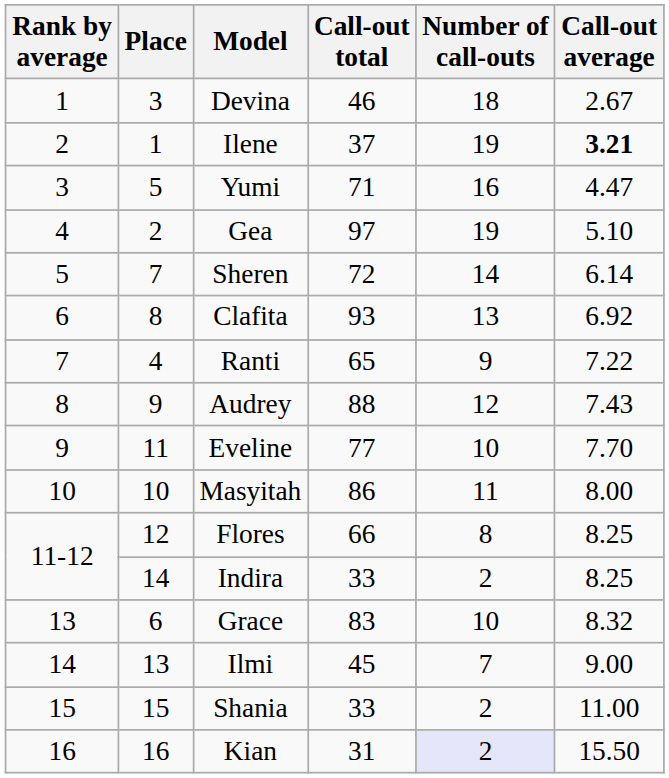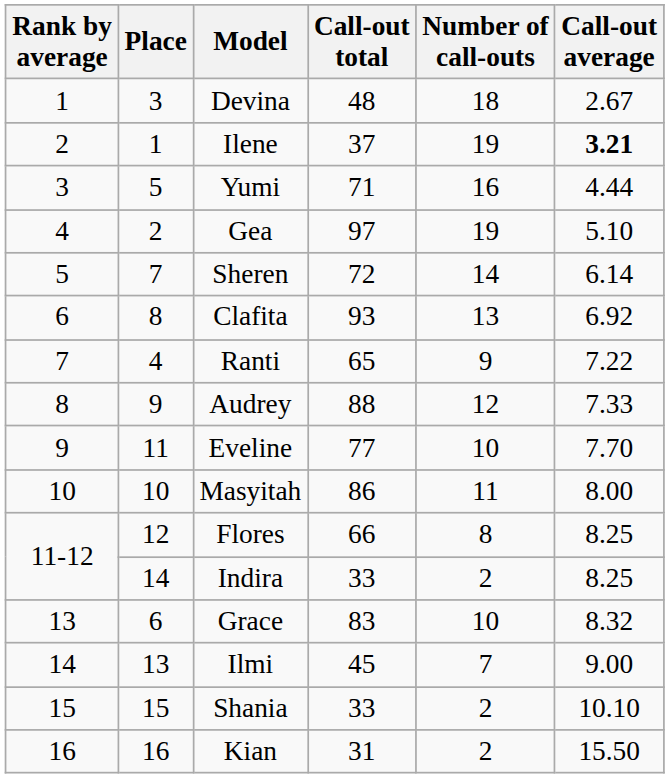Devina | Call-out total: 46 -> 48
Yumi | Call-out average: 4.47 -> 4.44
Audrey | Call-out average: 7.43 -> 7.33
Shania | Call-out average: 11.00 -> 10.10
Kian | Number of call-outs: lavender background -> no background
